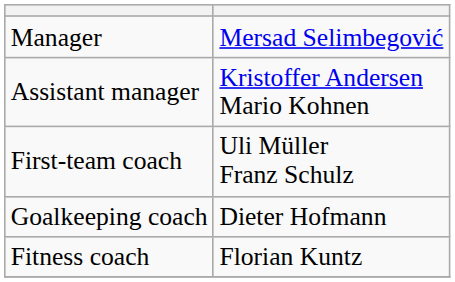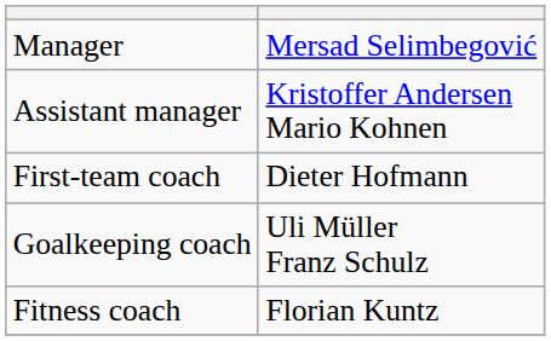First-team coach | column 2: Uli Müller Franz Schulz -> Dieter Hofmann
Goalkeeping coach | column 2: Dieter Hofmann -> Uli Müller Franz Schulz
